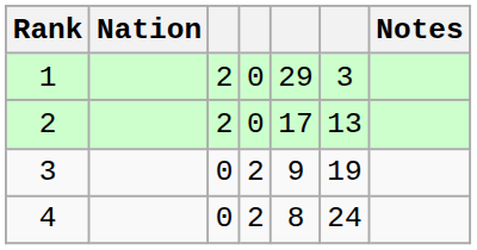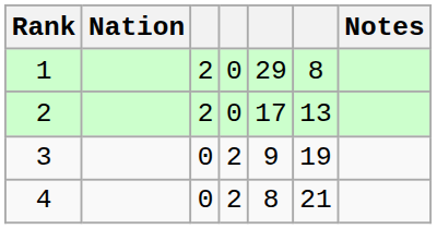1 | column 6: 3 -> 8
4 | column 6: 24 -> 21
